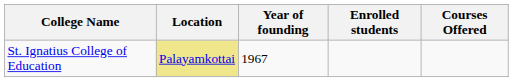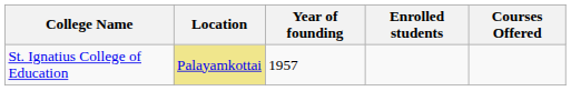St. Ignatius College of Education | Year of founding: 1967 -> 1957
